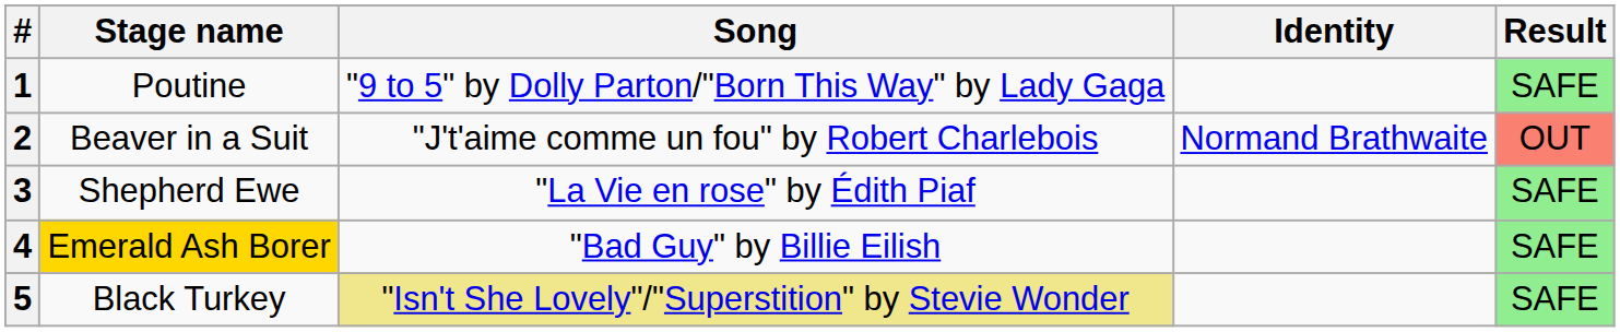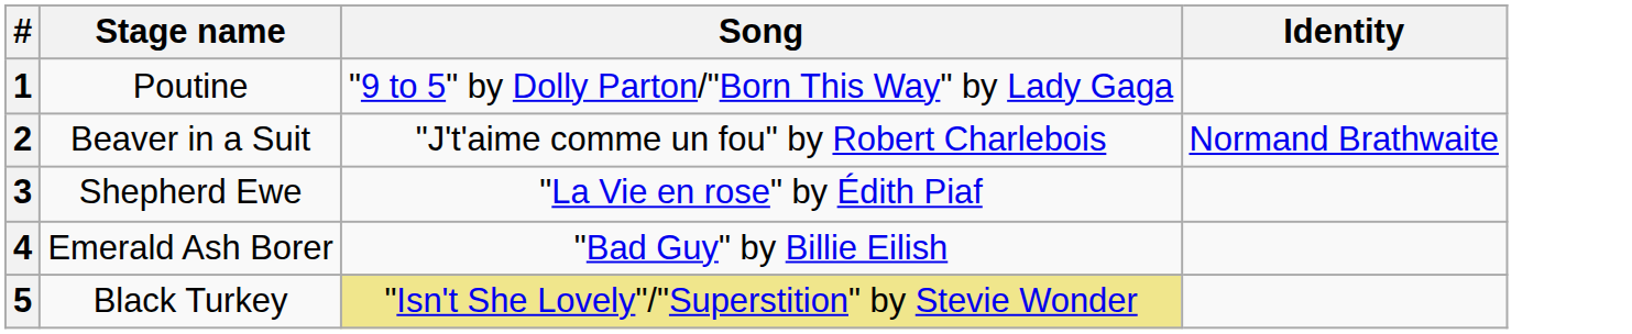- column: Result | SAFE | OUT | SAFE | SAFE | SAFE
4 | Stage name: gold background -> no background
